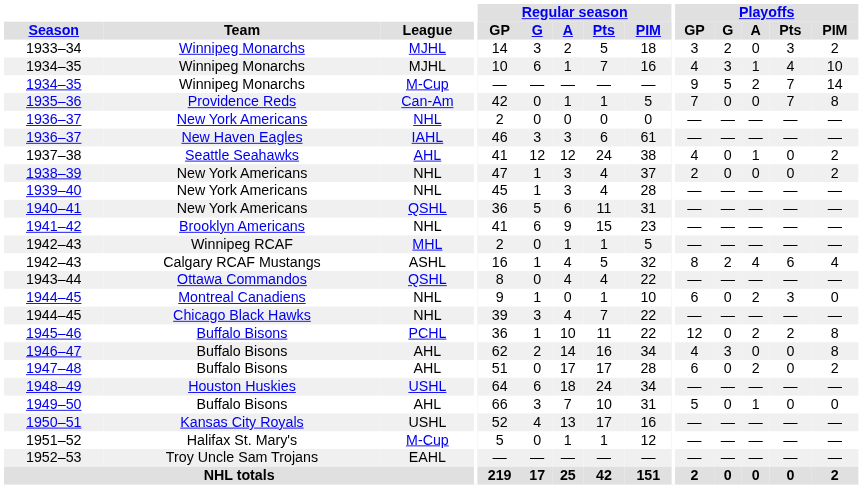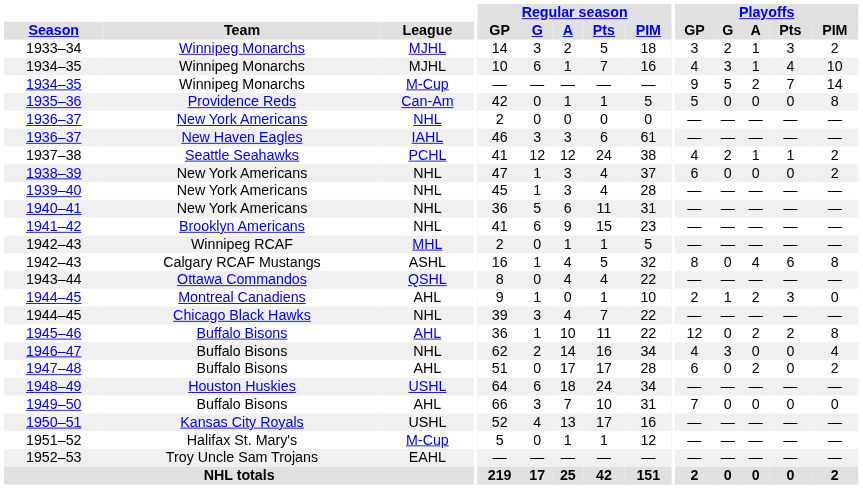1933–34 | Playoffs / A: 0 -> 1
1935–36 | Playoffs / GP: 7 -> 5
1935–36 | Playoffs / Pts: 7 -> 0
1937–38 | League: AHL -> PCHL
1937–38 | Playoffs / G: 0 -> 2
1937–38 | Playoffs / Pts: 0 -> 1
1938–39 | Playoffs / GP: 2 -> 6
1940–41 | League: QSHL -> NHL
1942–43 / Calgary RCAF Mustangs | Playoffs / G: 2 -> 0
1942–43 / Calgary RCAF Mustangs | Playoffs / PIM: 4 -> 8
1944–45 / Montreal Canadiens | League: NHL -> AHL
1944–45 / Montreal Canadiens | Playoffs / GP: 6 -> 2
1944–45 / Montreal Canadiens | Playoffs / G: 0 -> 1
1945–46 | League: PCHL -> AHL
1946–47 | League: AHL -> NHL
1946–47 | Playoffs / PIM: 8 -> 4
1949–50 | Playoffs / GP: 5 -> 7
1949–50 | Playoffs / A: 1 -> 0
